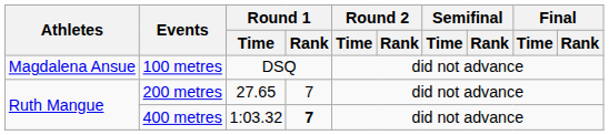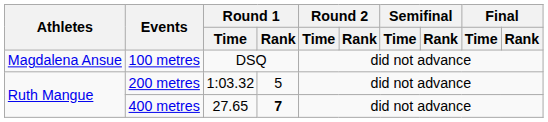200 metres | Round 1 / Time: 27.65 -> 1:03.32
200 metres | Round 1 / Rank: 7 -> 5
400 metres | Round 1 / Time: 1:03.32 -> 27.65
